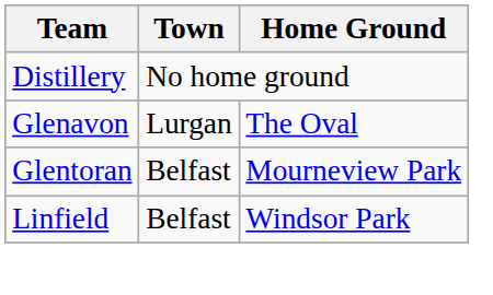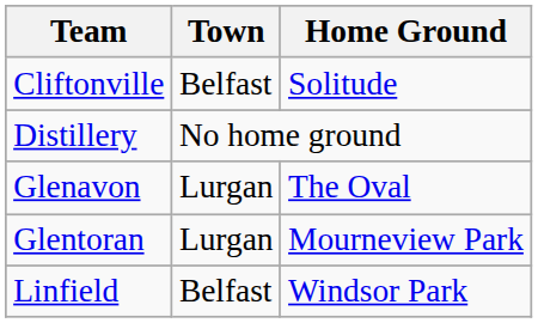+ row: Cliftonville | Belfast | Solitude
Glentoran | Town: Belfast -> Lurgan
